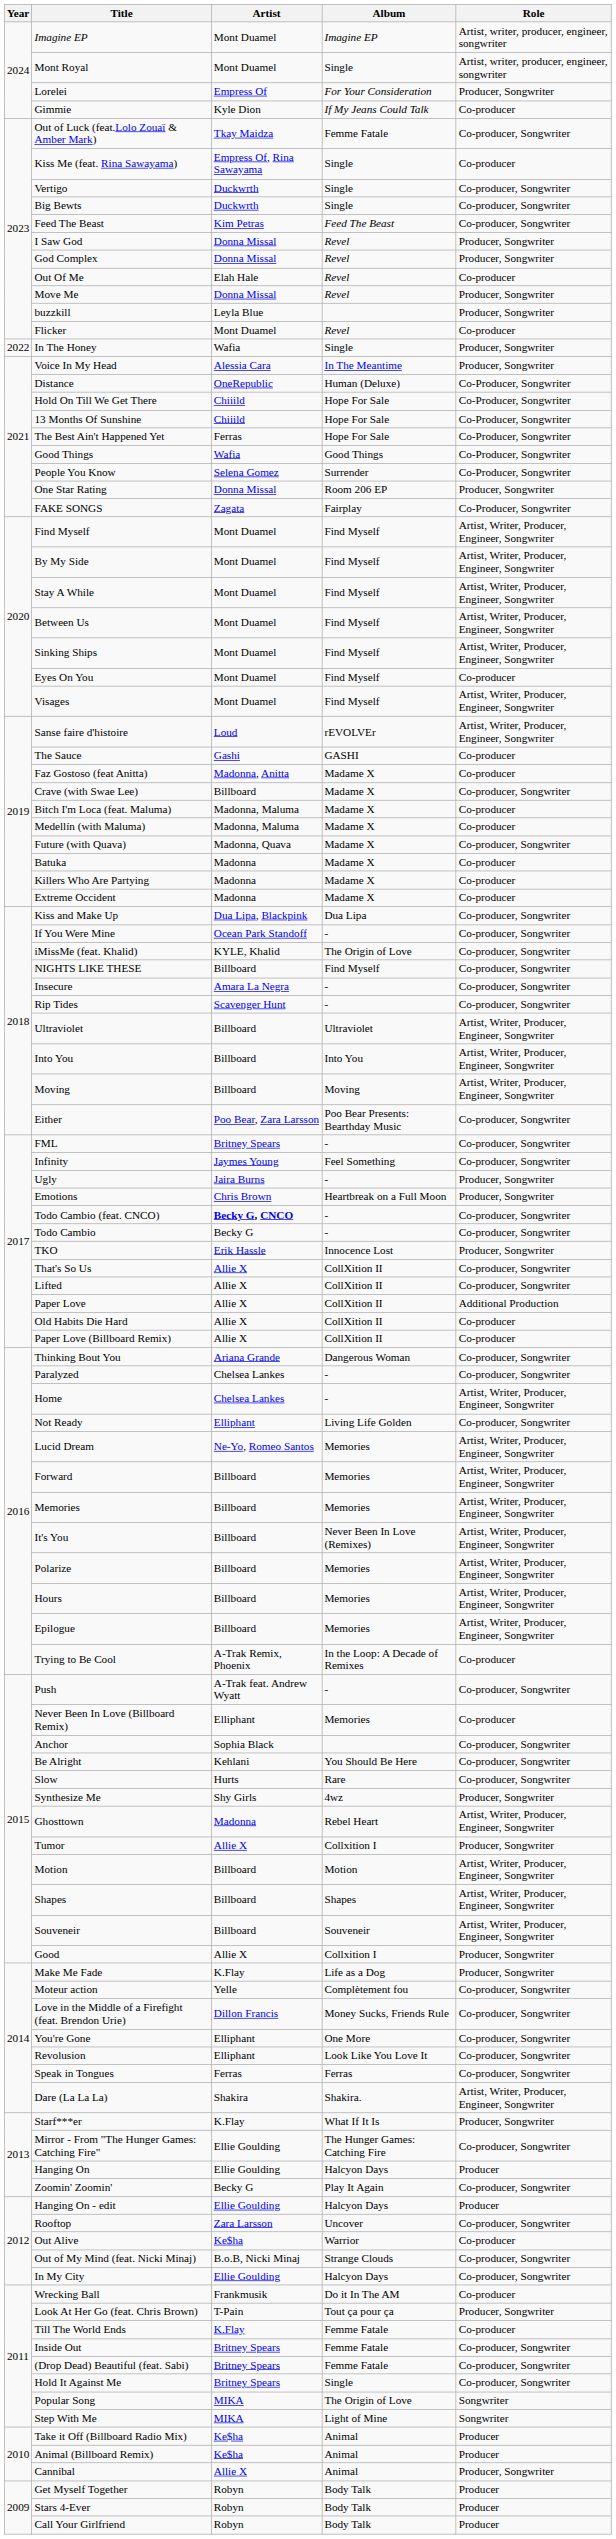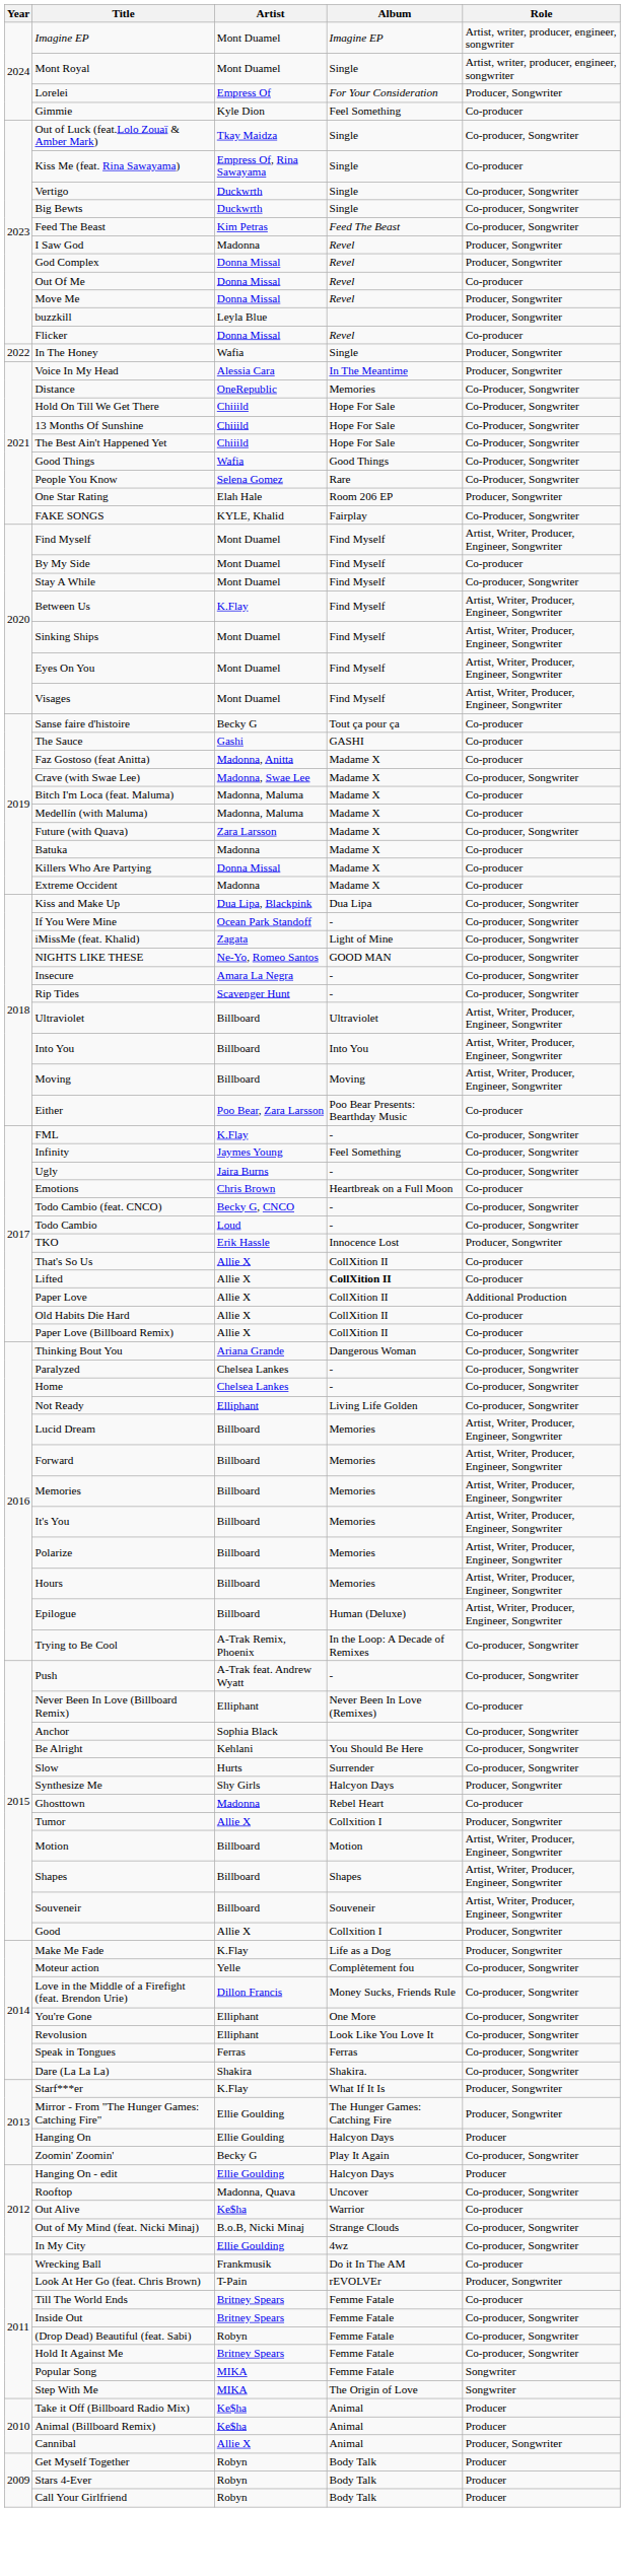Gimmie | Album: If My Jeans Could Talk -> Feel Something
Out of Luck (feat.Lolo Zouaï & Amber Mark) | Album: Femme Fatale -> Single
I Saw God | Artist: Donna Missal -> Madonna
Out Of Me | Artist: Elah Hale -> Donna Missal
Flicker | Artist: Mont Duamel -> Donna Missal
Distance | Album: Human (Deluxe) -> Memories
The Best Ain't Happened Yet | Artist: Ferras -> Chiiild
People You Know | Album: Surrender -> Rare
One Star Rating | Artist: Donna Missal -> Elah Hale
FAKE SONGS | Artist: Zagata -> KYLE, Khalid
By My Side | Role: Artist, Writer, Producer, Engineer, Songwriter -> Co-producer
Stay A While | Role: Artist, Writer, Producer, Engineer, Songwriter -> Co-producer, Songwriter
Between Us | Artist: Mont Duamel -> K.Flay
Eyes On You | Role: Co-producer -> Artist, Writer, Producer, Engineer, Songwriter
Sanse faire d'histoire | Artist: Loud -> Becky G
Sanse faire d'histoire | Album: rEVOLVEr -> Tout ça pour ça
Sanse faire d'histoire | Role: Artist, Writer, Producer, Engineer, Songwriter -> Co-producer
Crave (with Swae Lee) | Artist: Billboard -> Madonna, Swae Lee
Future (with Quava) | Artist: Madonna, Quava -> Zara Larsson
Killers Who Are Partying | Artist: Madonna -> Donna Missal
iMissMe (feat. Khalid) | Artist: KYLE, Khalid -> Zagata
iMissMe (feat. Khalid) | Album: The Origin of Love -> Light of Mine
NIGHTS LIKE THESE | Artist: Billboard -> Ne-Yo, Romeo Santos
NIGHTS LIKE THESE | Album: Find Myself -> GOOD MAN
Either | Role: Co-producer, Songwriter -> Co-producer
FML | Artist: Britney Spears -> K.Flay
Ugly | Role: Producer, Songwriter -> Co-producer, Songwriter
Emotions | Role: Producer, Songwriter -> Co-producer
Todo Cambio (feat. CNCO) | Artist: bold -> normal
Todo Cambio | Artist: Becky G -> Loud
That's So Us | Role: Co-producer, Songwriter -> Co-producer
Lifted | Album: normal -> bold
Lifted | Role: Co-producer, Songwriter -> Co-producer
Home | Role: Artist, Writer, Producer, Engineer, Songwriter -> Co-producer, Songwriter
Lucid Dream | Artist: Ne-Yo, Romeo Santos -> Billboard
It's You | Album: Never Been In Love (Remixes) -> Memories
Epilogue | Album: Memories -> Human (Deluxe)
Trying to Be Cool | Role: Co-producer -> Co-producer, Songwriter
Never Been In Love (Billboard Remix) | Album: Memories -> Never Been In Love (Remixes)
Slow | Album: Rare -> Surrender
Synthesize Me | Album: 4wz -> Halcyon Days
Ghosttown | Role: Artist, Writer, Producer, Engineer, Songwriter -> Co-producer
Dare (La La La) | Role: Artist, Writer, Producer, Engineer, Songwriter -> Co-producer, Songwriter
Mirror - From "The Hunger Games: Catching Fire" | Role: Co-producer, Songwriter -> Producer, Songwriter
Rooftop | Artist: Zara Larsson -> Madonna, Quava
In My City | Album: Halcyon Days -> 4wz
Look At Her Go (feat. Chris Brown) | Album: Tout ça pour ça -> rEVOLVEr
Till The World Ends | Artist: K.Flay -> Britney Spears
(Drop Dead) Beautiful (feat. Sabi) | Artist: Britney Spears -> Robyn
Hold It Against Me | Album: Single -> Femme Fatale
Popular Song | Album: The Origin of Love -> Femme Fatale
Step With Me | Album: Light of Mine -> The Origin of Love
